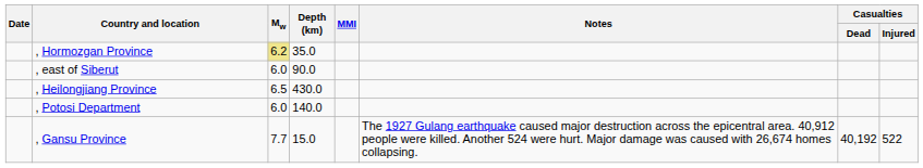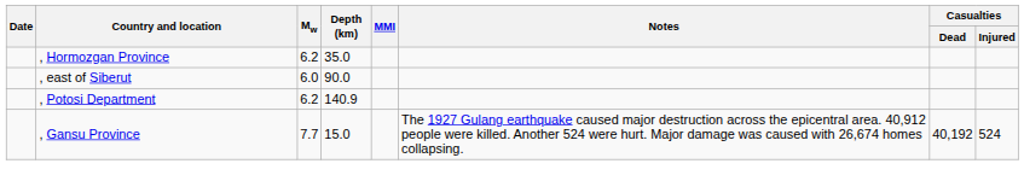, Hormozgan Province | Mw: khaki background -> no background
- row: , Heilongjiang Province | 6.5 | 430.0
, Potosi Department | Mw: 6.0 -> 6.2
, Potosi Department | Depth (km): 140.0 -> 140.9
, Gansu Province | Casualties / Injured: 522 -> 524
